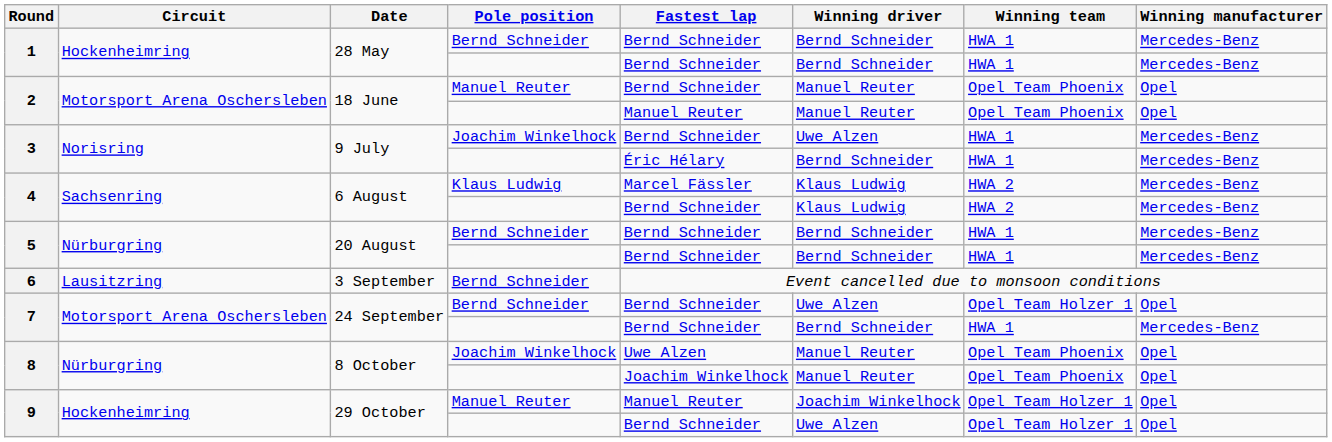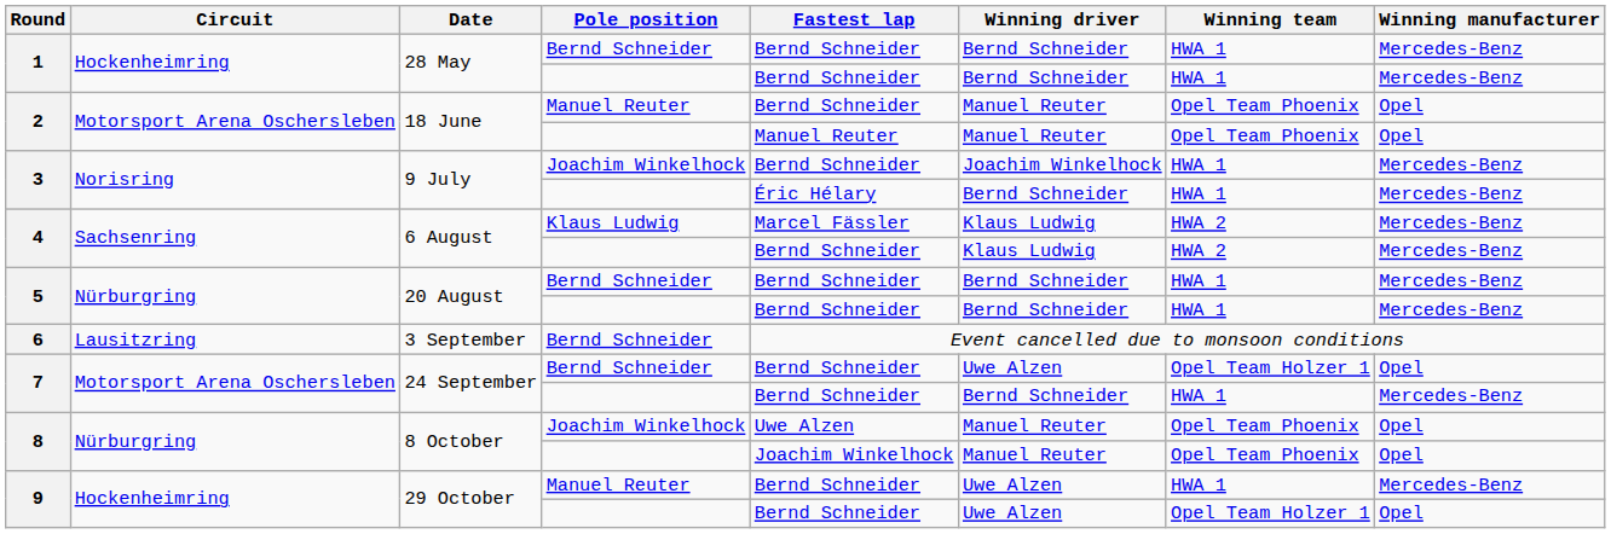3 / Joachim Winkelhock | Winning driver: Uwe Alzen -> Joachim Winkelhock
9 / Manuel Reuter | Fastest lap: Manuel Reuter -> Bernd Schneider
9 / Manuel Reuter | Winning driver: Joachim Winkelhock -> Uwe Alzen
9 / Manuel Reuter | Winning team: Opel Team Holzer 1 -> HWA 1
9 / Manuel Reuter | Winning manufacturer: Opel -> Mercedes-Benz
